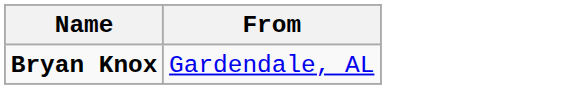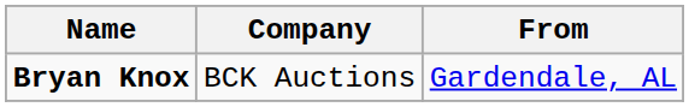+ column: Company | BCK Auctions
